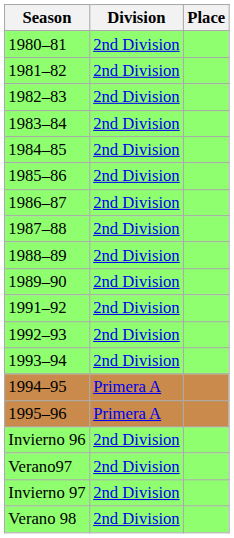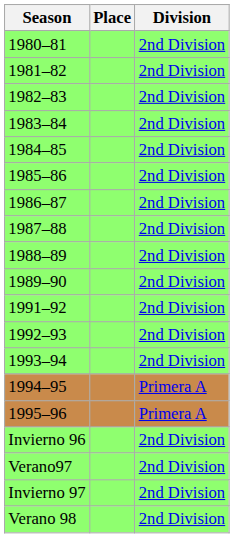columns swapped: Division <-> Place
